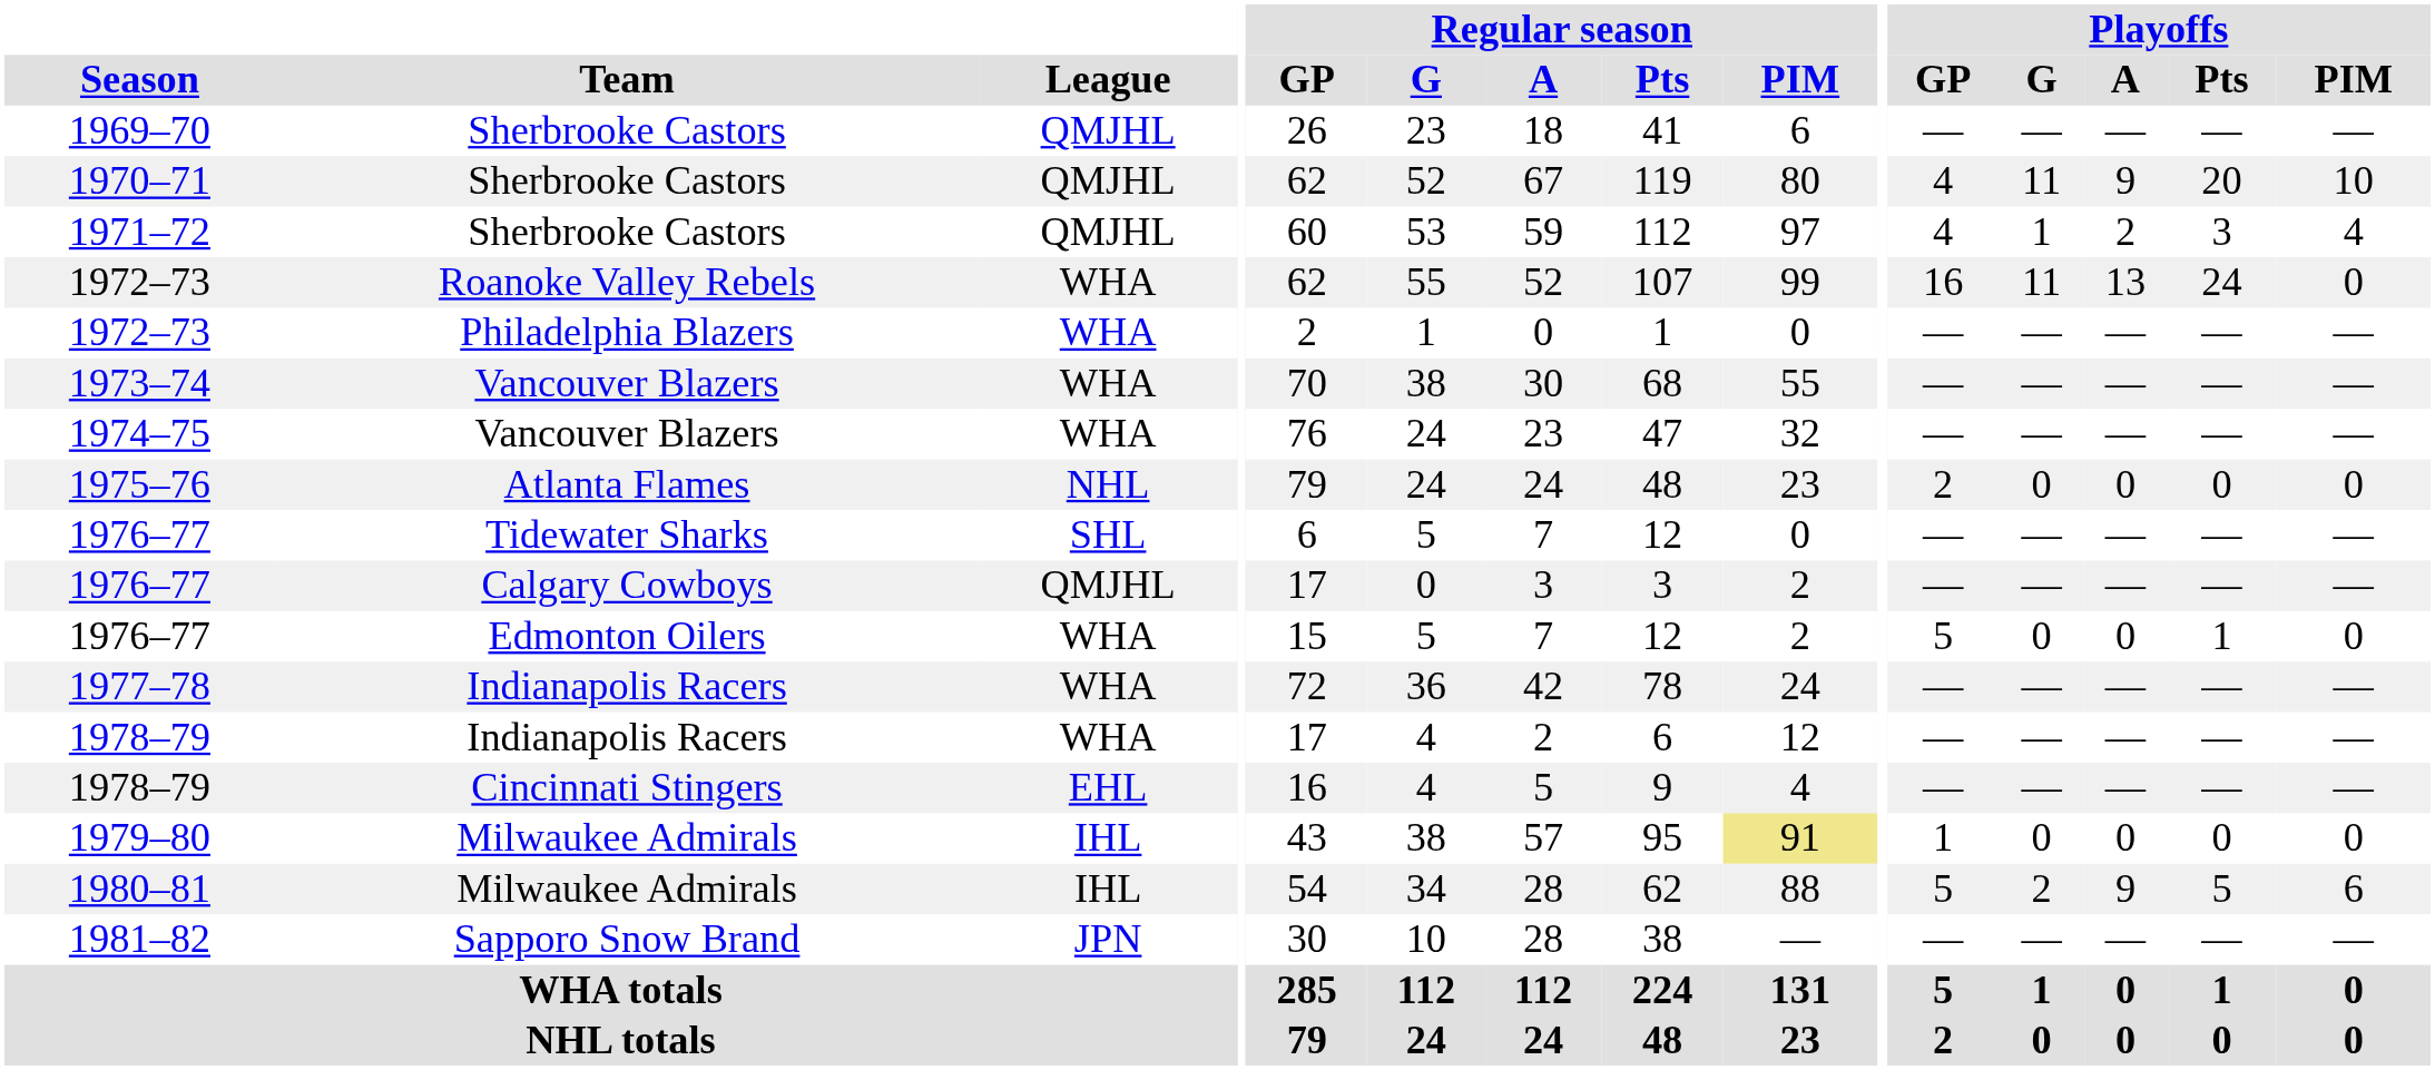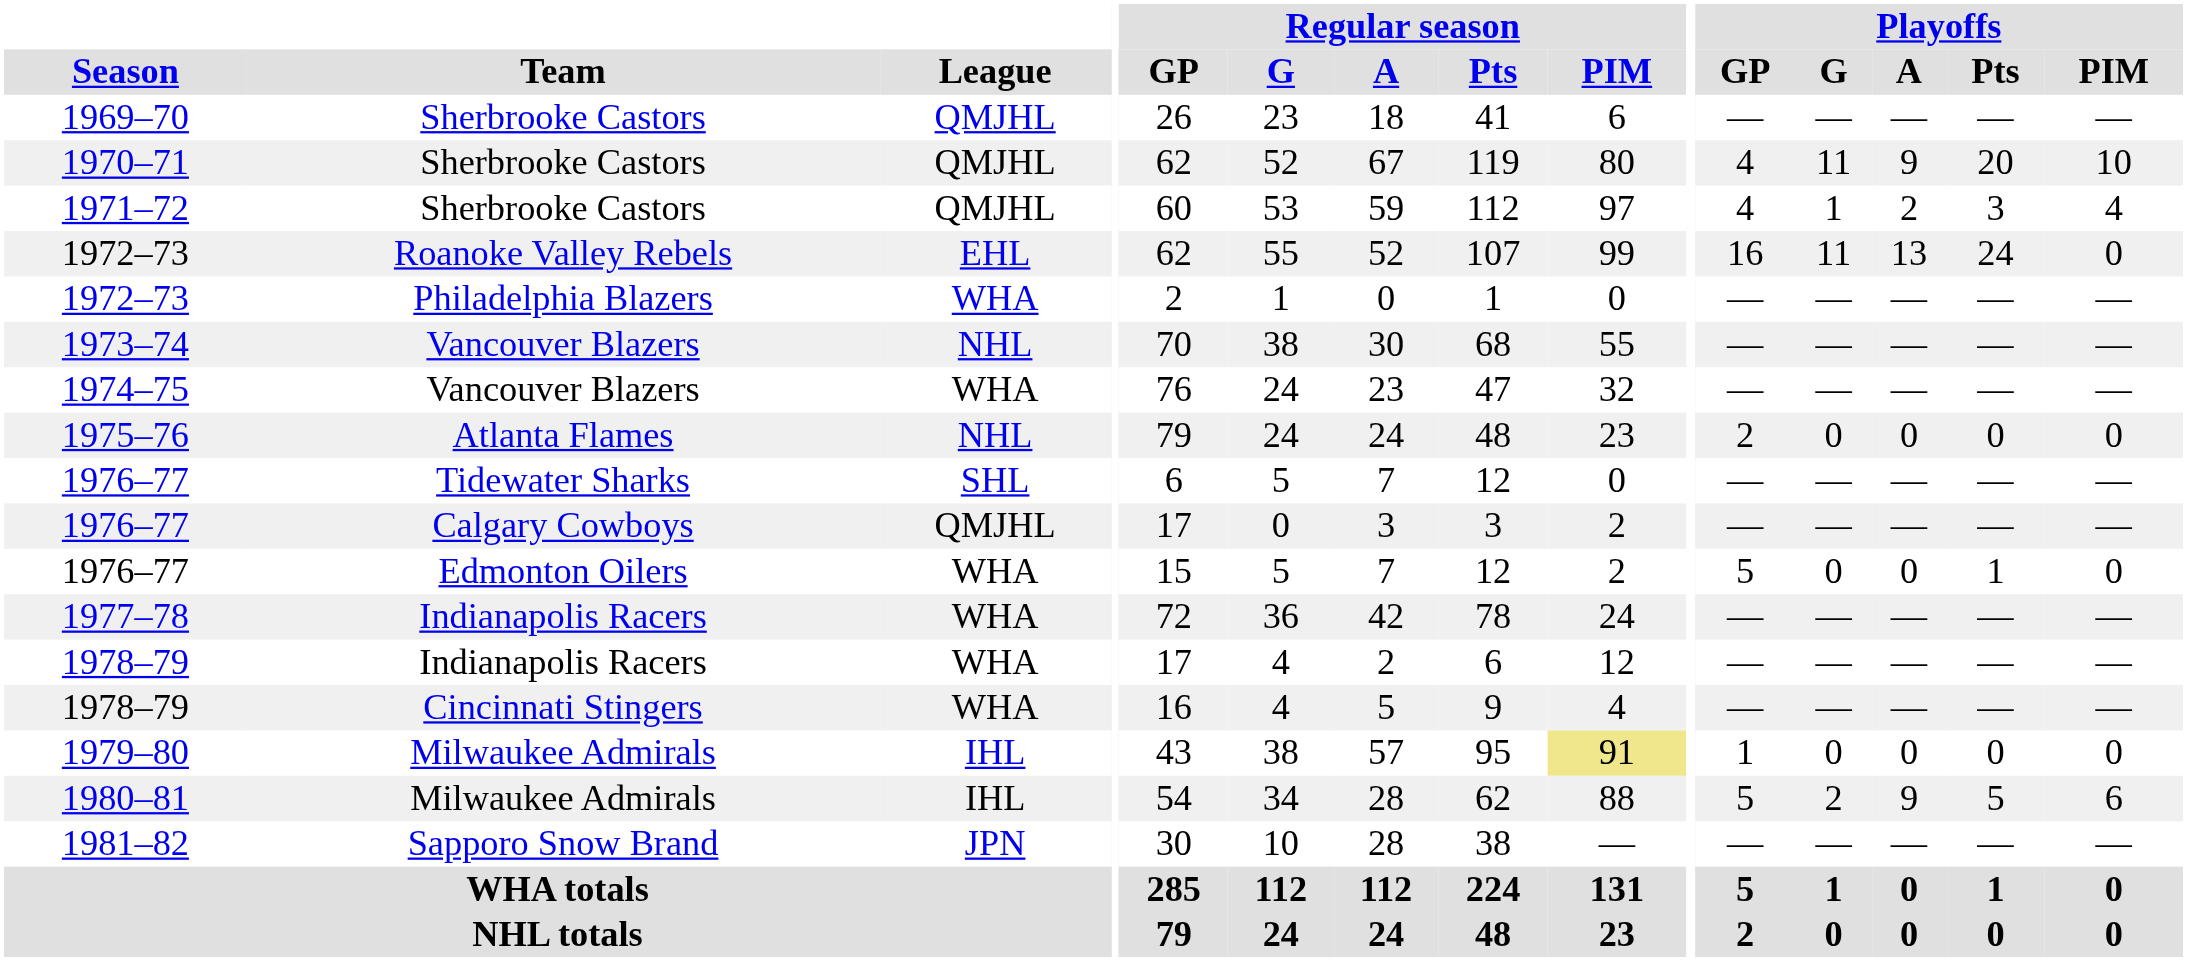1972–73 / Roanoke Valley Rebels | League: WHA -> EHL
1973–74 | League: WHA -> NHL
1978–79 / Cincinnati Stingers | League: EHL -> WHA
